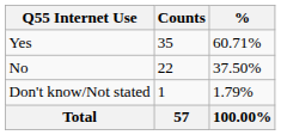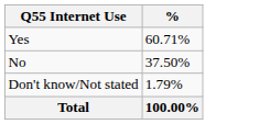- column: Counts | 35 | 22 | 1 | 57
